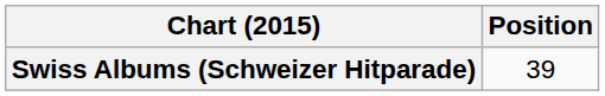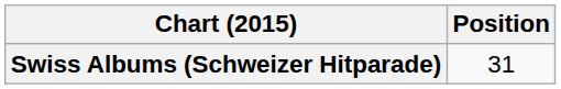Swiss Albums (Schweizer Hitparade) | Position: 39 -> 31
